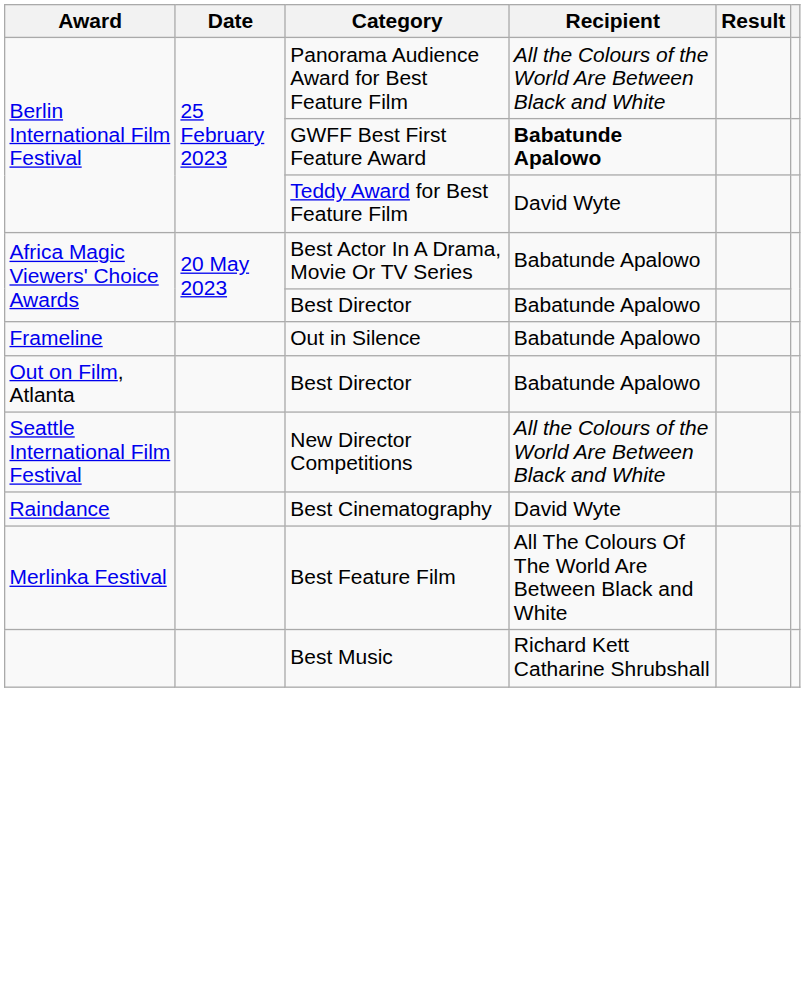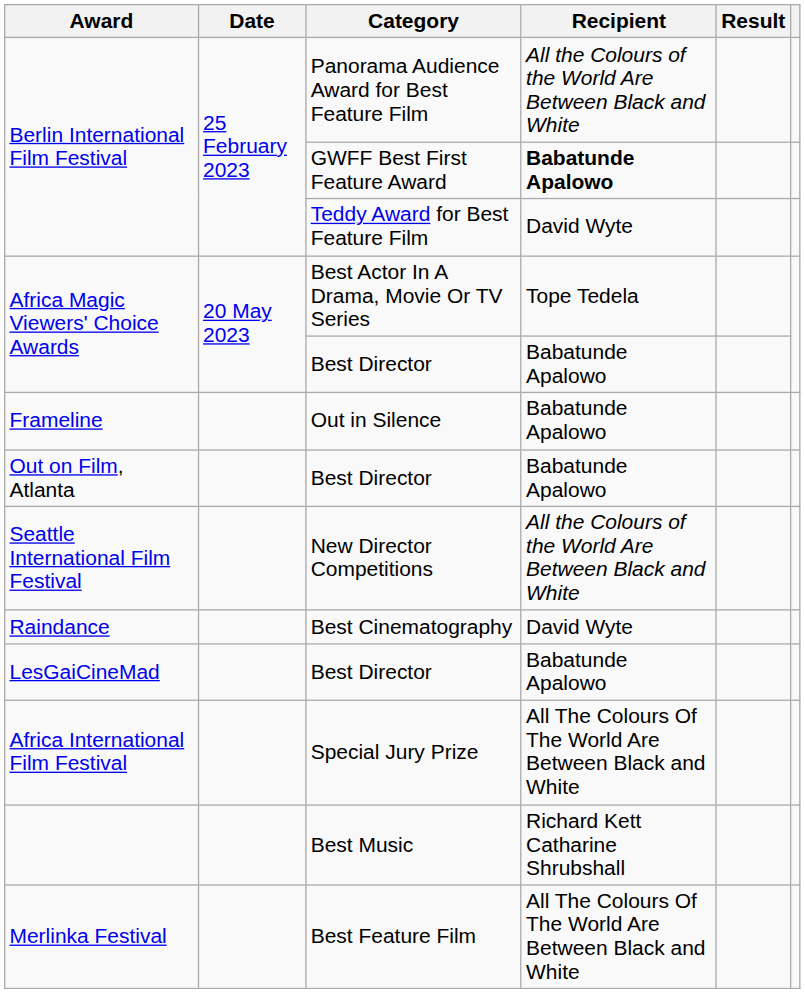Best Actor In A Drama, Movie Or TV Series | Recipient: Babatunde Apalowo -> Tope Tedela
+ row: LesGaiCineMad | Best Director | Babatunde Apalowo
+ row: Africa International Film Festival | Special Jury Prize | All The Colours Of The World Are Between Black and White
rows swapped: Best Feature Film <-> Best Music
